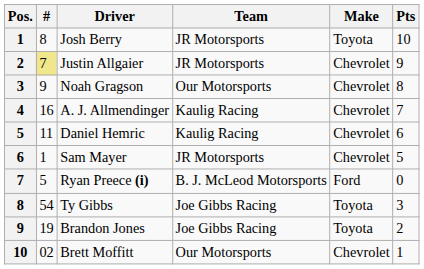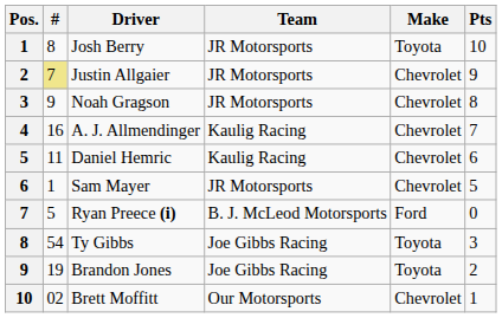Noah Gragson | Team: Our Motorsports -> JR Motorsports
